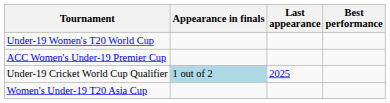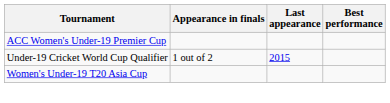- row: Under-19 Women's T20 World Cup
Under-19 Cricket World Cup Qualifier | Appearance in finals: lightblue background -> no background
Under-19 Cricket World Cup Qualifier | Last appearance: 2025 -> 2015
